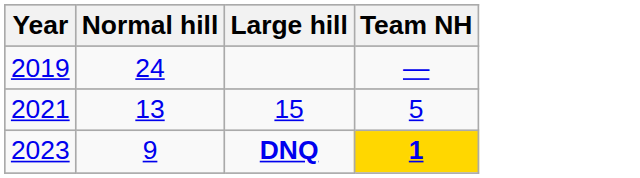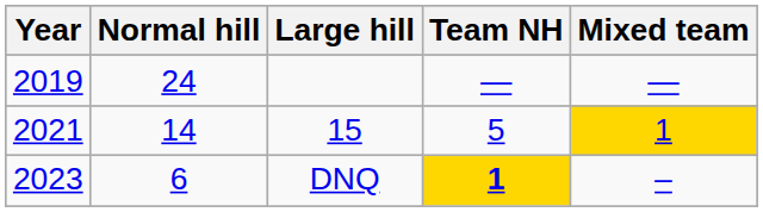+ column: Mixed team | — | 1 | –
2021 | Normal hill: 13 -> 14
2023 | Normal hill: 9 -> 6
2023 | Large hill: bold -> normal
